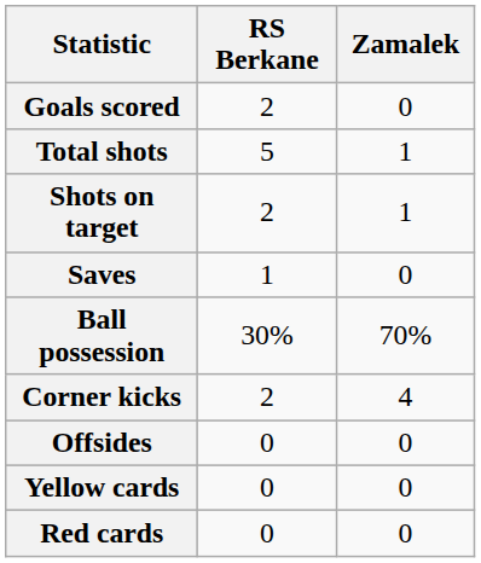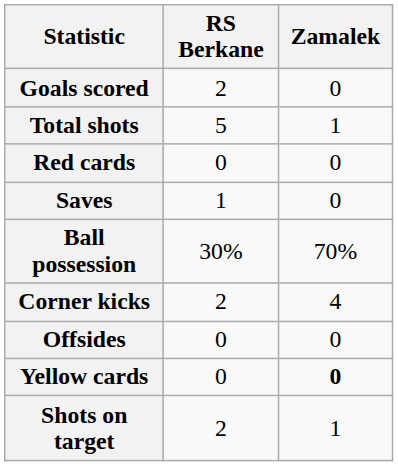rows swapped: Shots on target <-> Red cards
Yellow cards | Zamalek: normal -> bold
